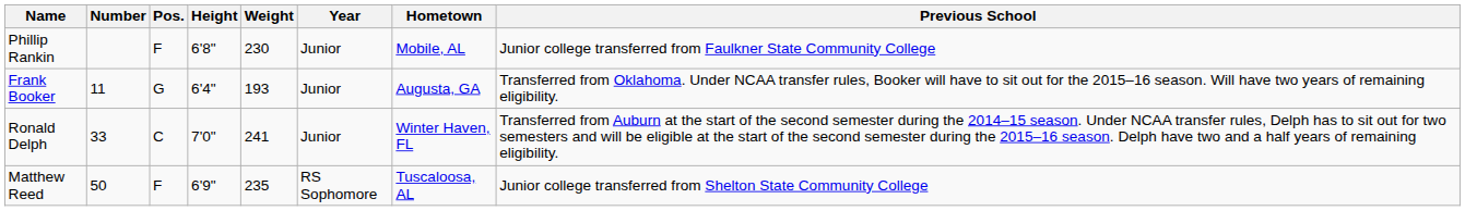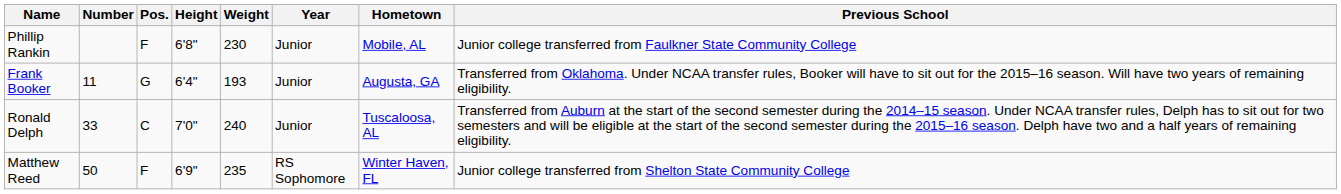Ronald Delph | Weight: 241 -> 240
Ronald Delph | Hometown: Winter Haven, FL -> Tuscaloosa, AL
Matthew Reed | Hometown: Tuscaloosa, AL -> Winter Haven, FL
